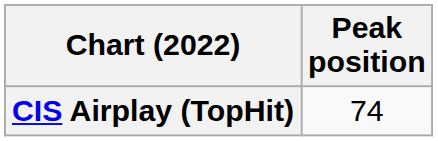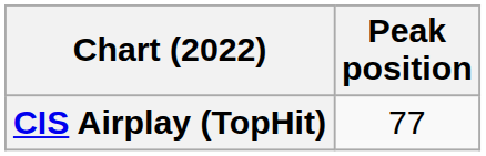CIS Airplay (TopHit) | Peak position: 74 -> 77
